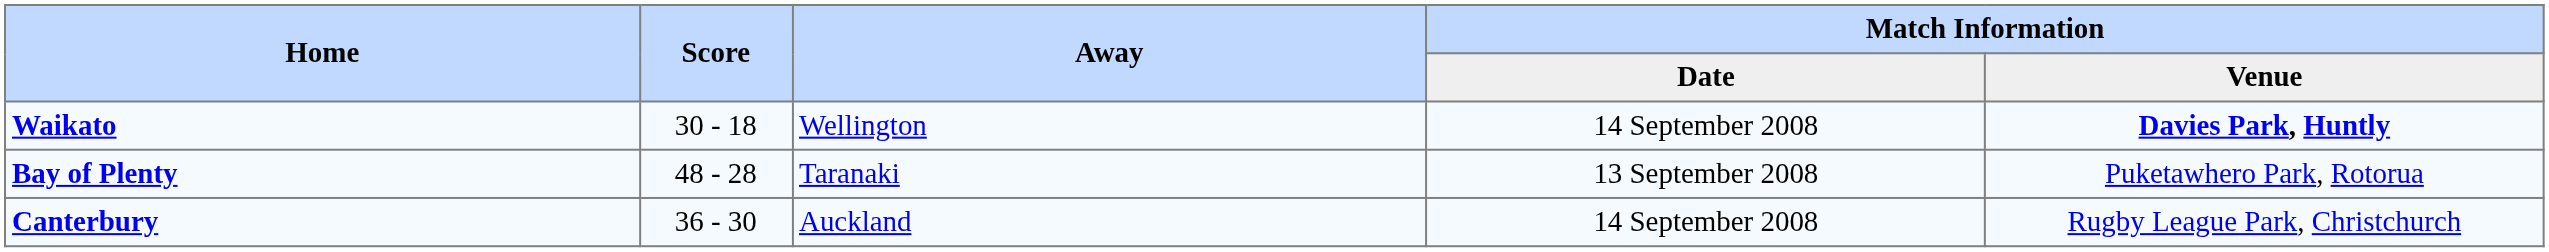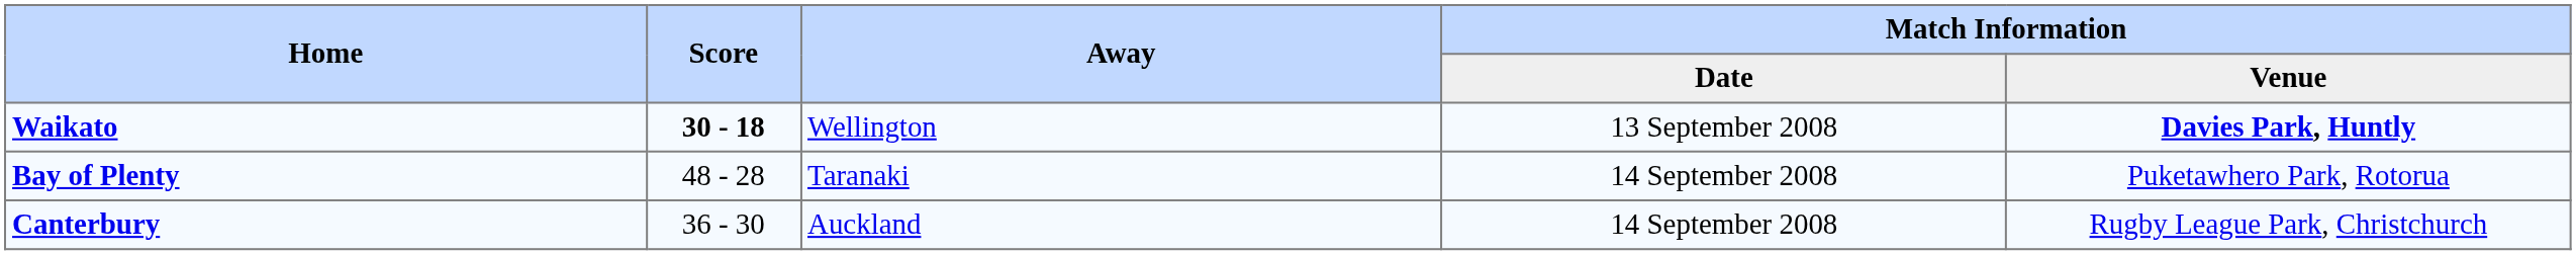Waikato | Score: normal -> bold
Waikato | Match Information / Date: 14 September 2008 -> 13 September 2008
Bay of Plenty | Match Information / Date: 13 September 2008 -> 14 September 2008
